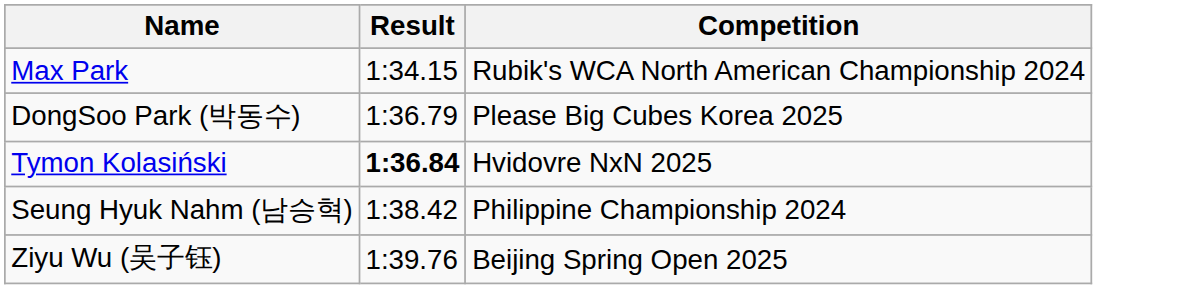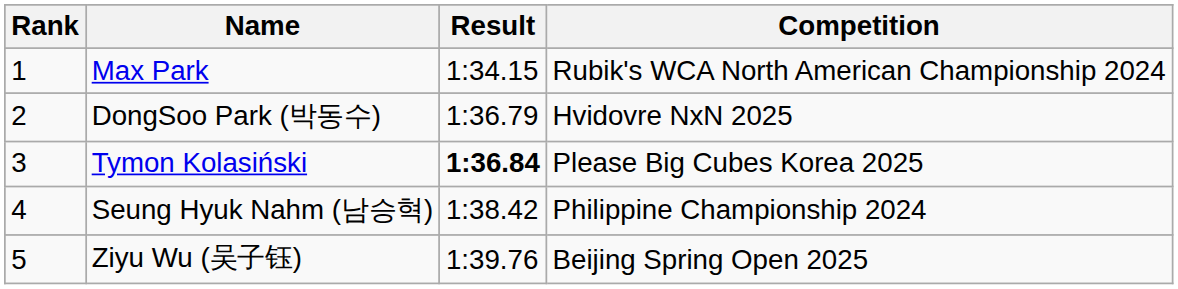+ column: Rank | 1 | 2 | 3 | 4 | 5
DongSoo Park (박동수) | Competition: Please Big Cubes Korea 2025 -> Hvidovre NxN 2025
Tymon Kolasiński | Competition: Hvidovre NxN 2025 -> Please Big Cubes Korea 2025
